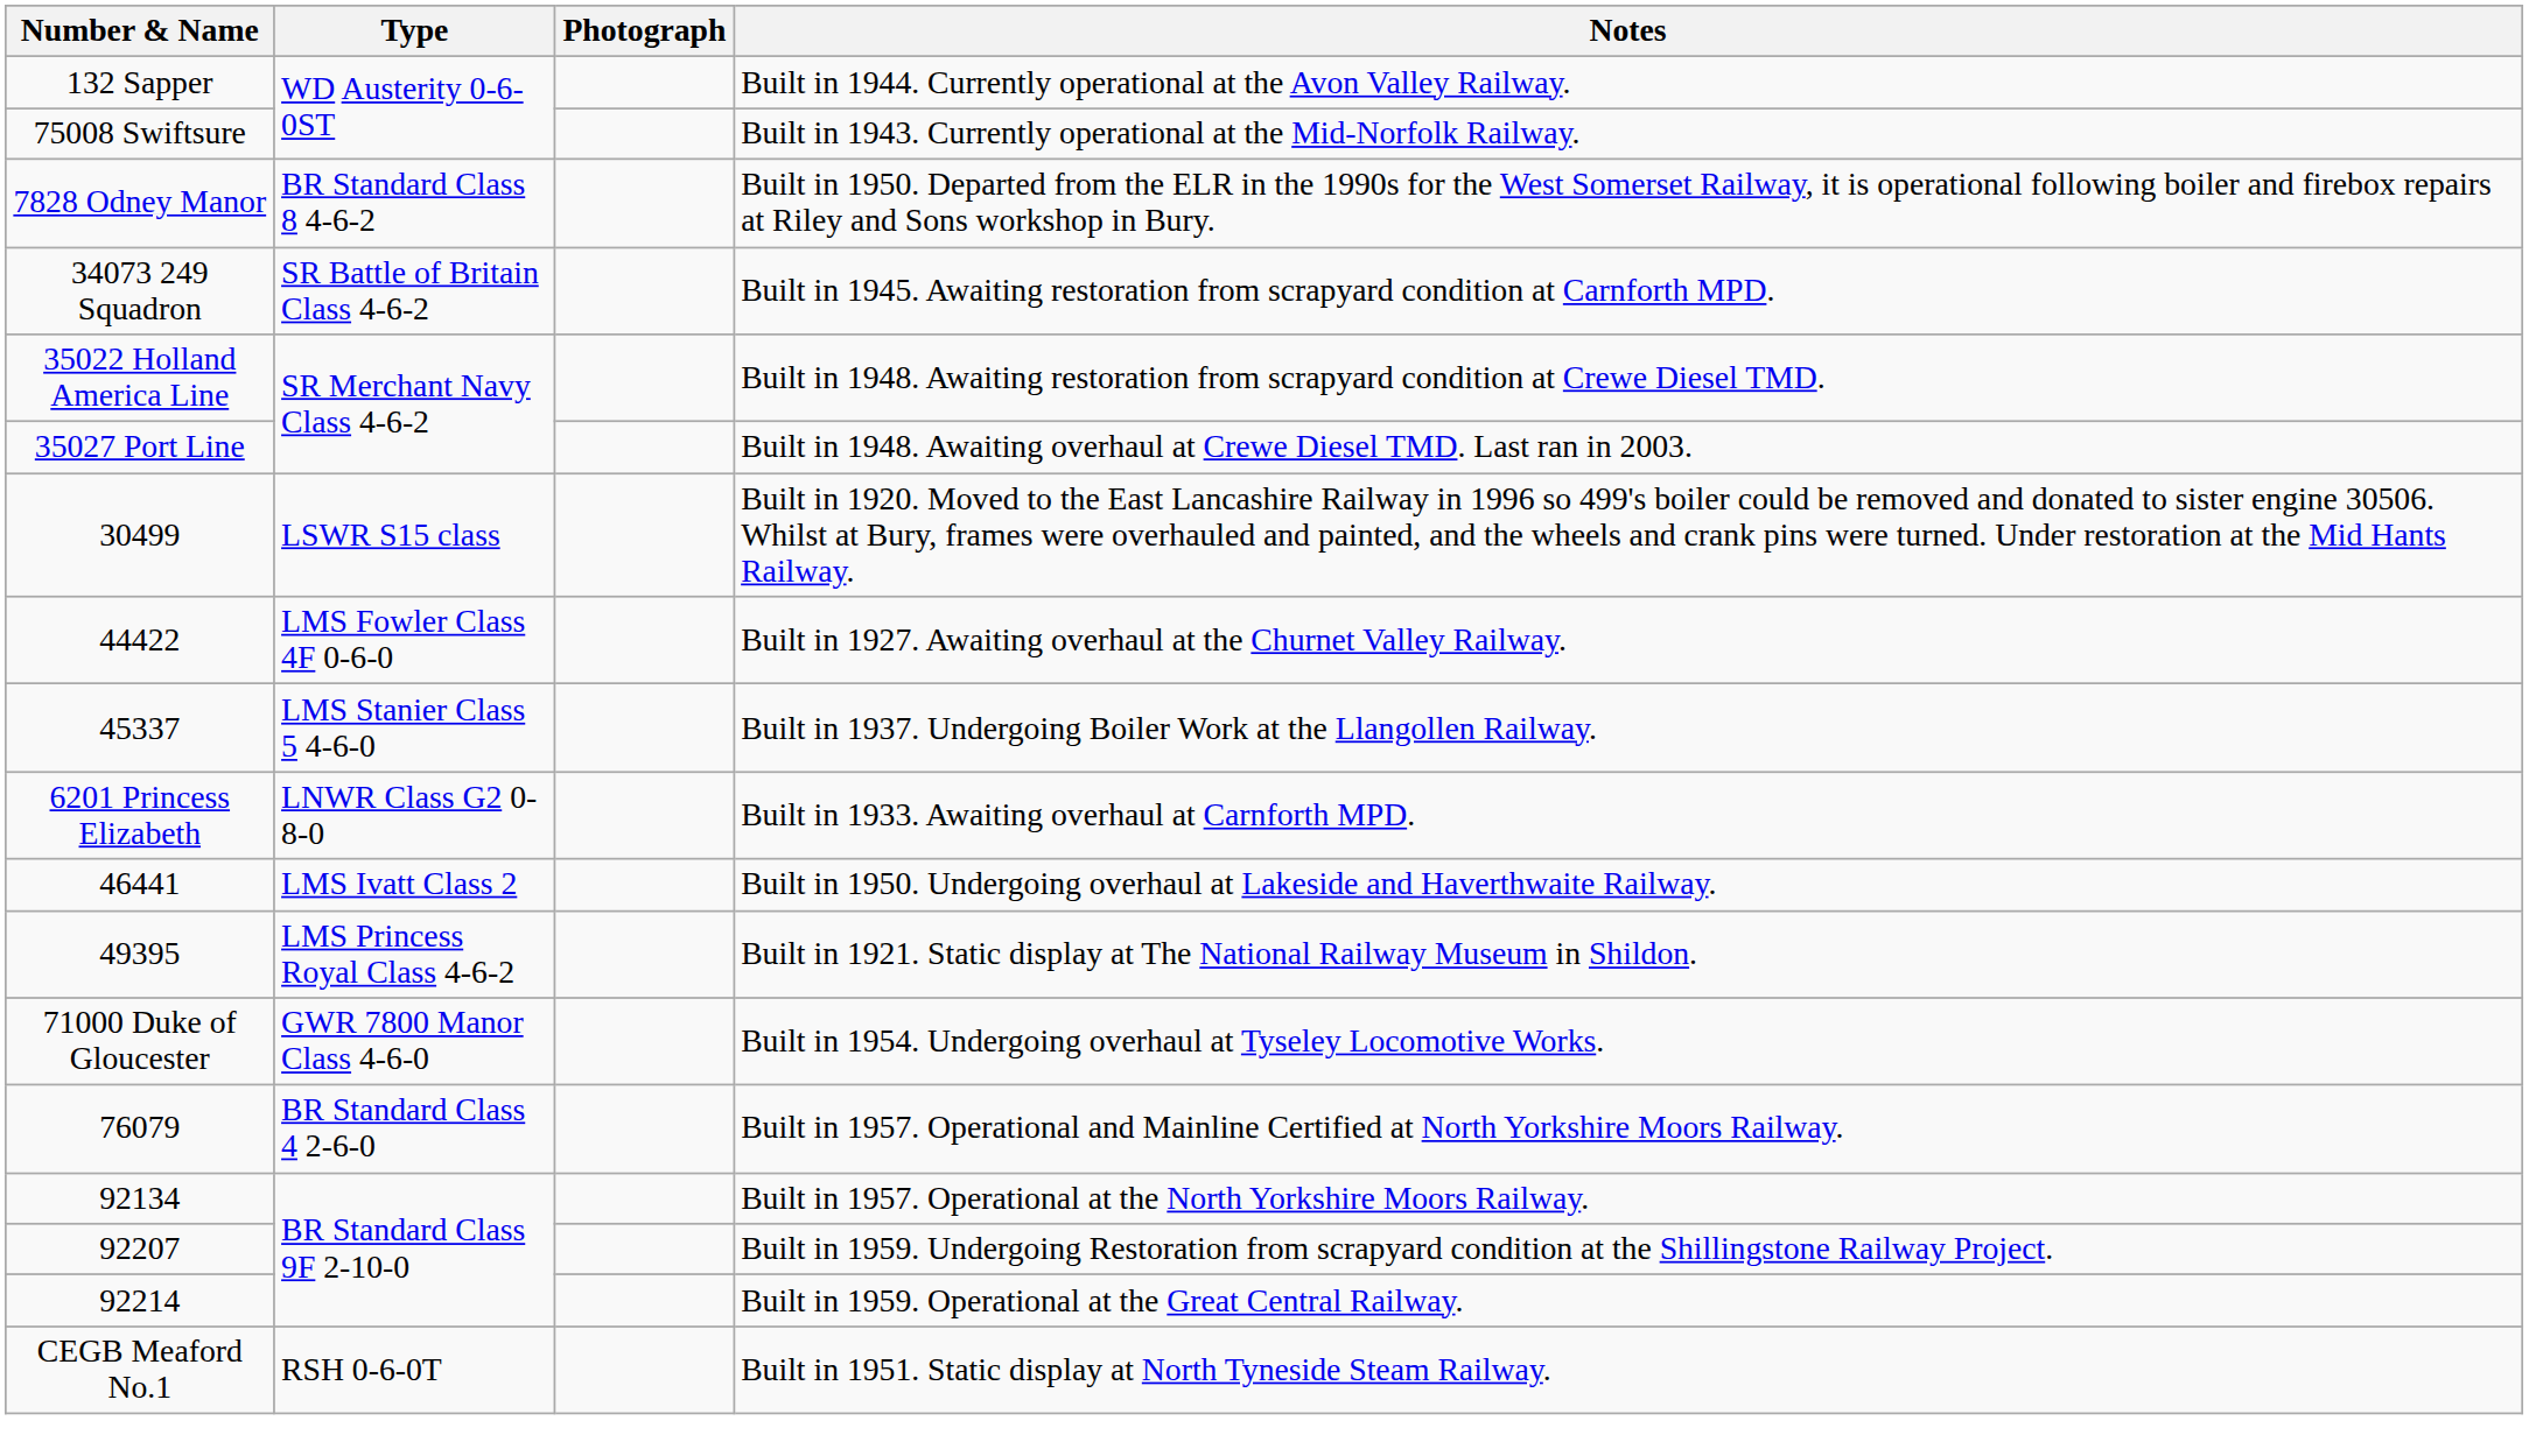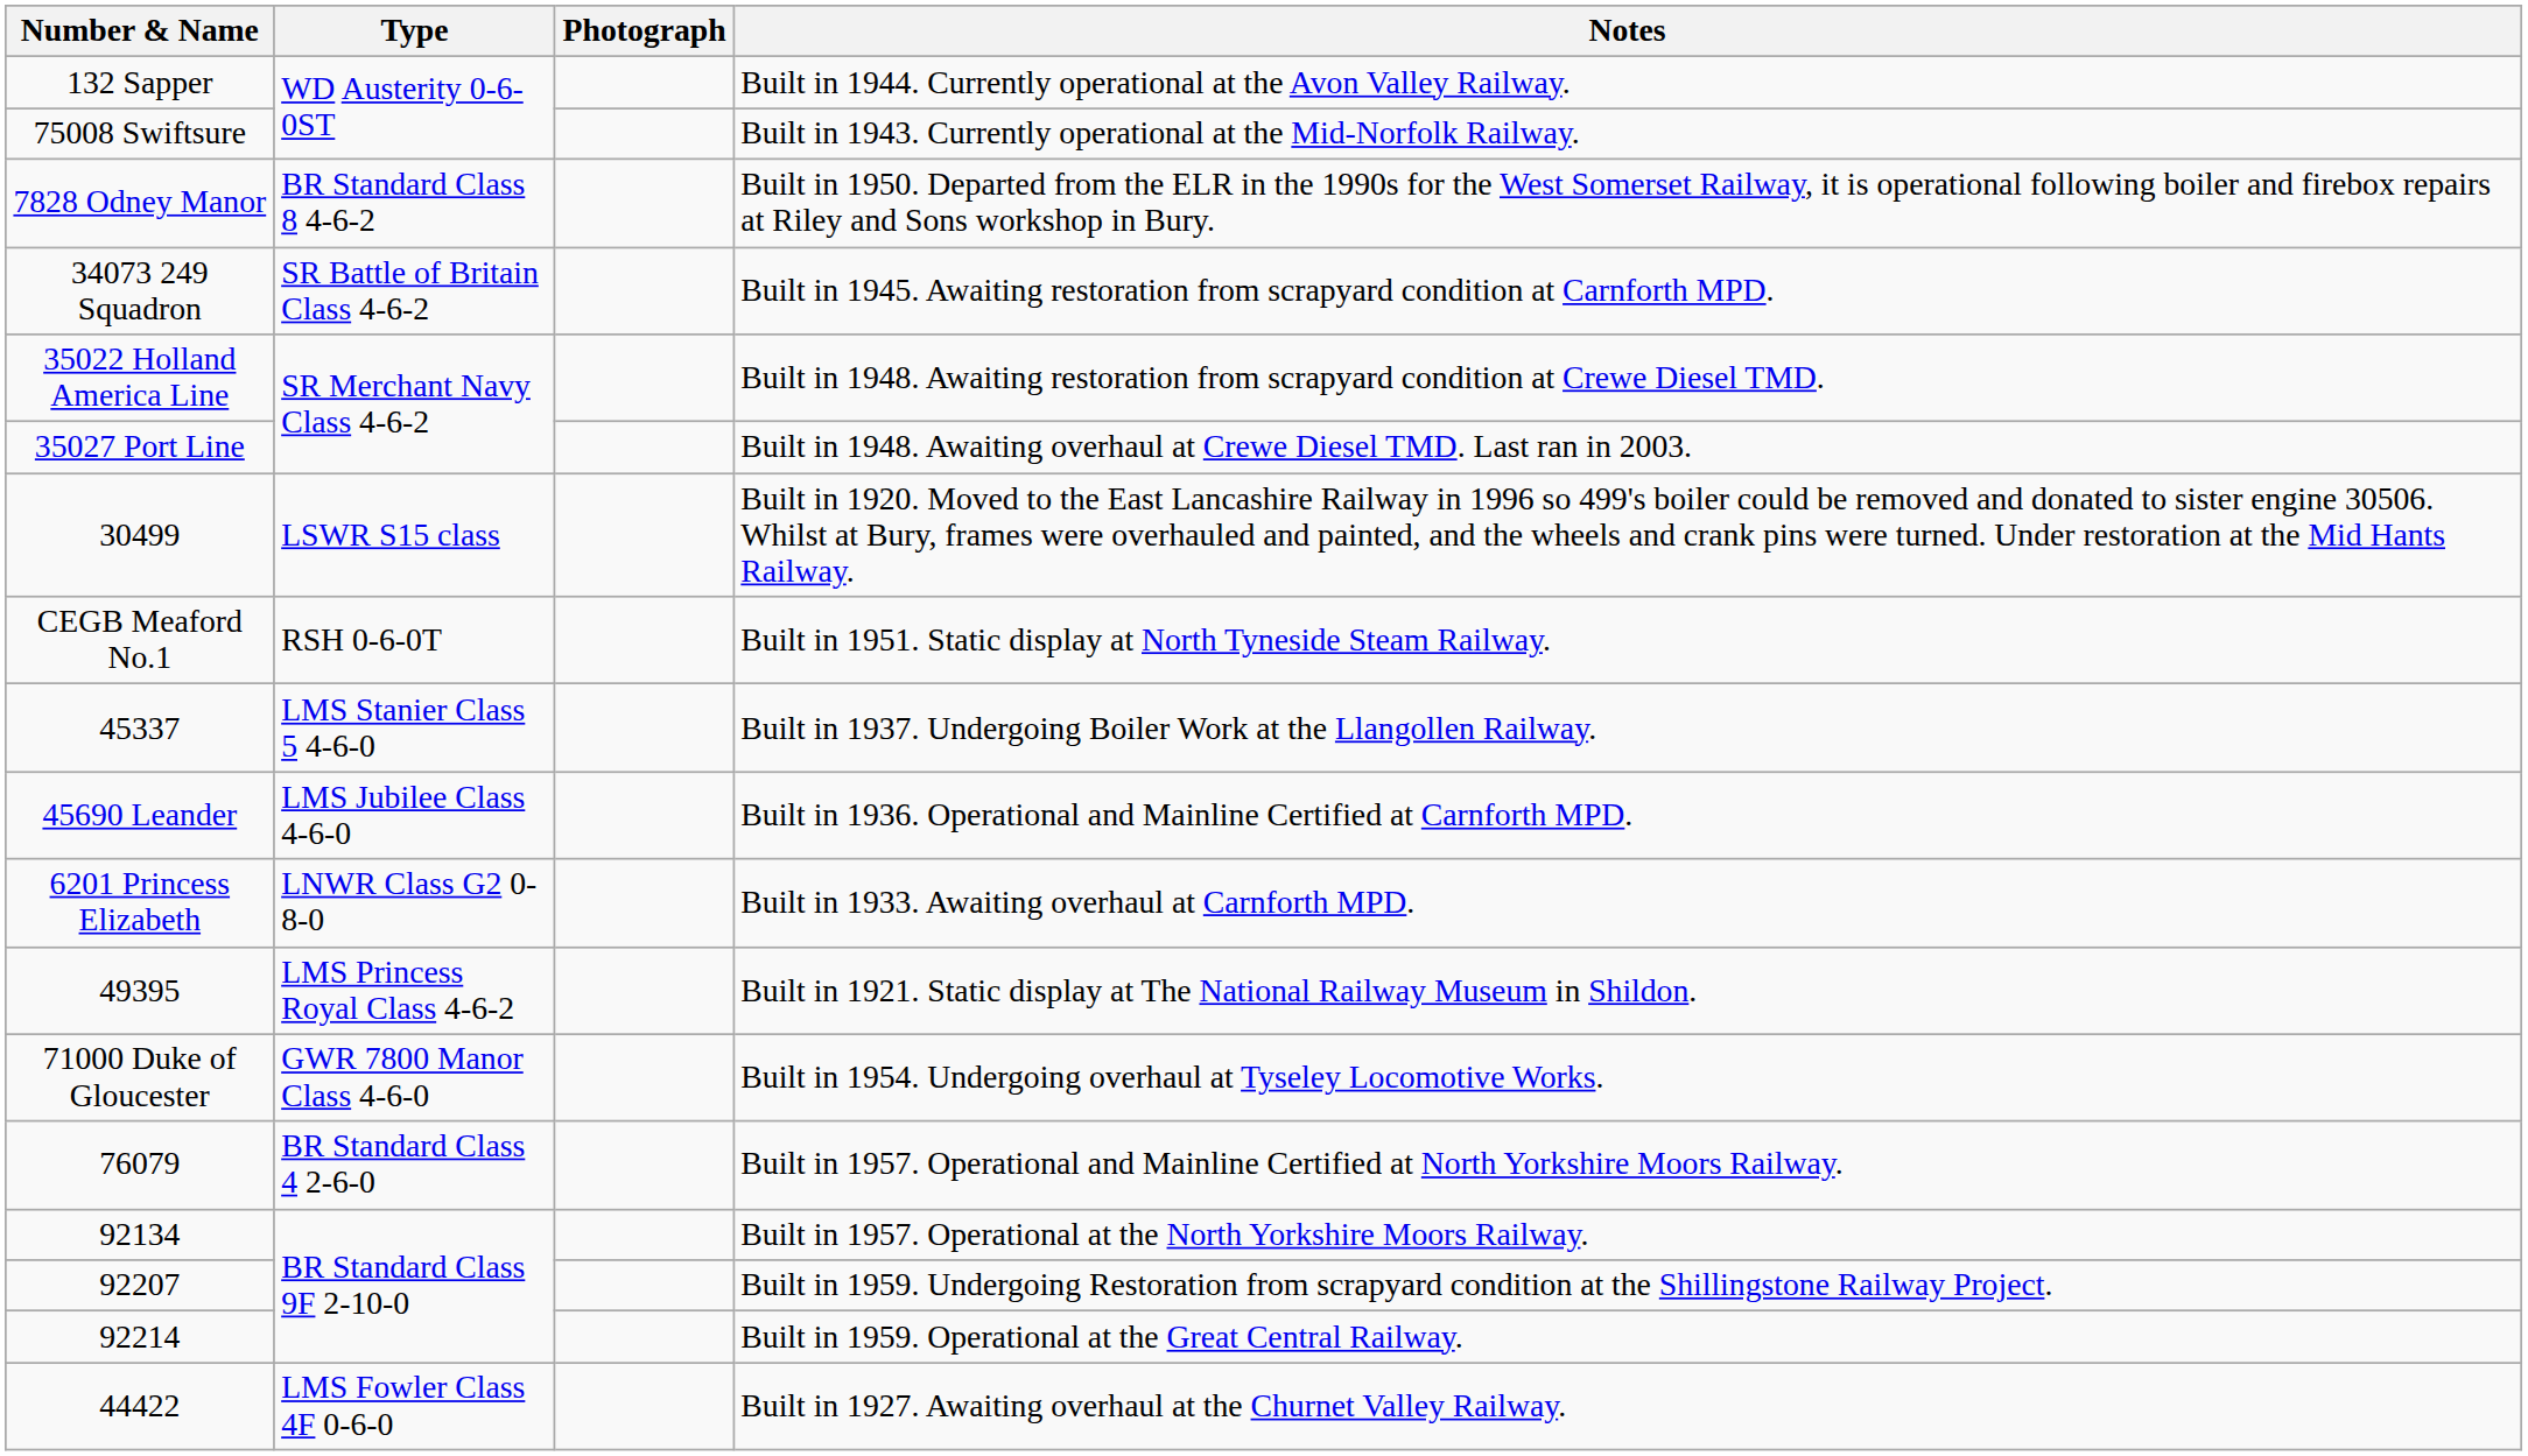rows swapped: 44422 <-> CEGB Meaford No.1
+ row: 45690 Leander | LMS Jubilee Class 4-6-0 | Built in 1936. Operational and Mainline Certified at Carnforth MPD.
- row: 46441 | LMS Ivatt Class 2 | Built in 1950. Undergoing overhaul at Lakeside and Haverthwaite Railway.
